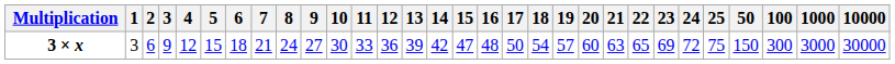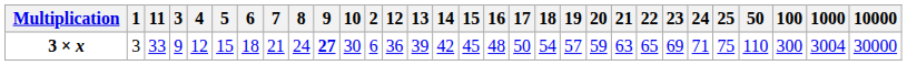columns swapped: 2 <-> 11
3 × x | 9: normal -> bold
3 × x | 15: 47 -> 45
3 × x | 20: 60 -> 59
3 × x | 24: 72 -> 71
3 × x | 50: 150 -> 110
3 × x | 1000: 3000 -> 3004
